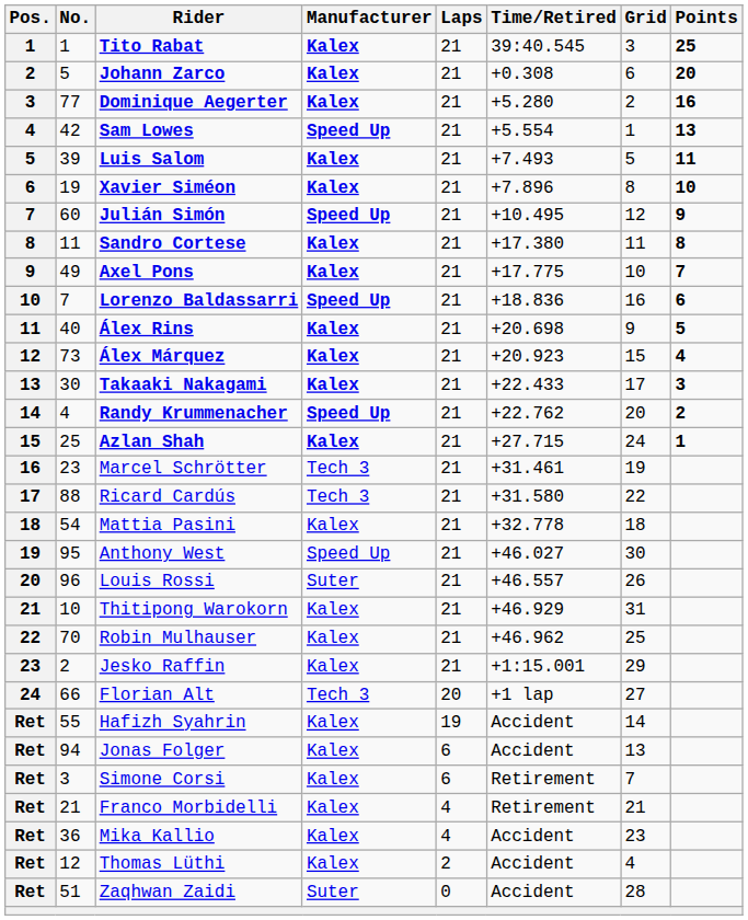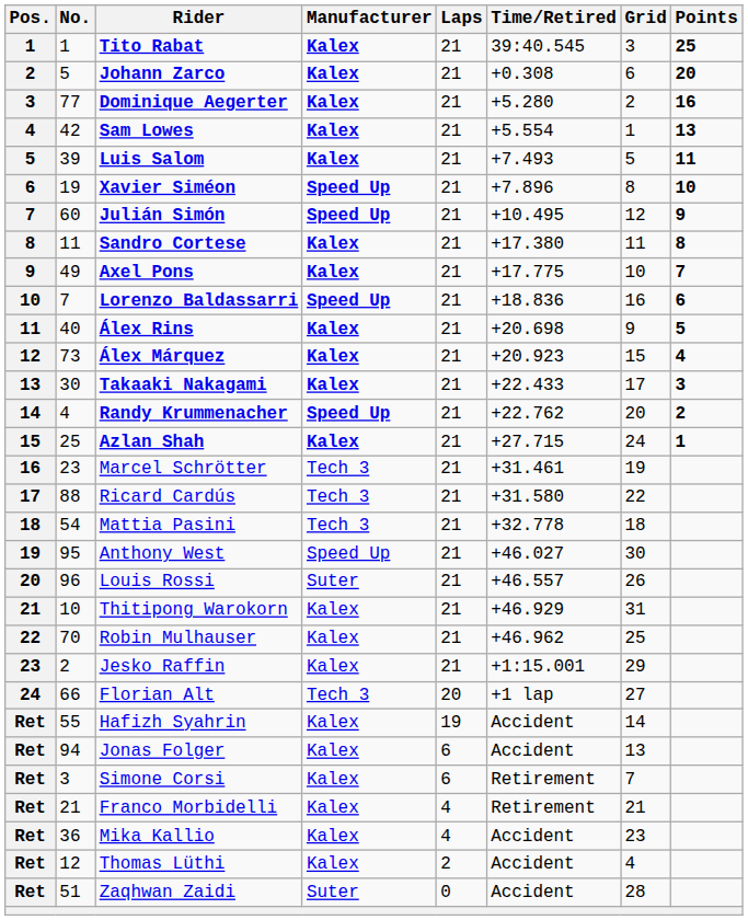Sam Lowes | Manufacturer: Speed Up -> Kalex
Xavier Siméon | Manufacturer: Kalex -> Speed Up
Mattia Pasini | Manufacturer: Kalex -> Tech 3
